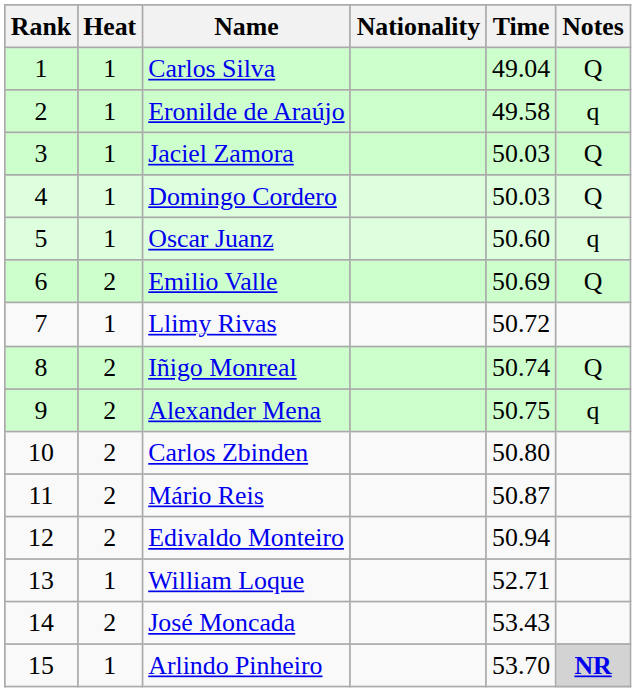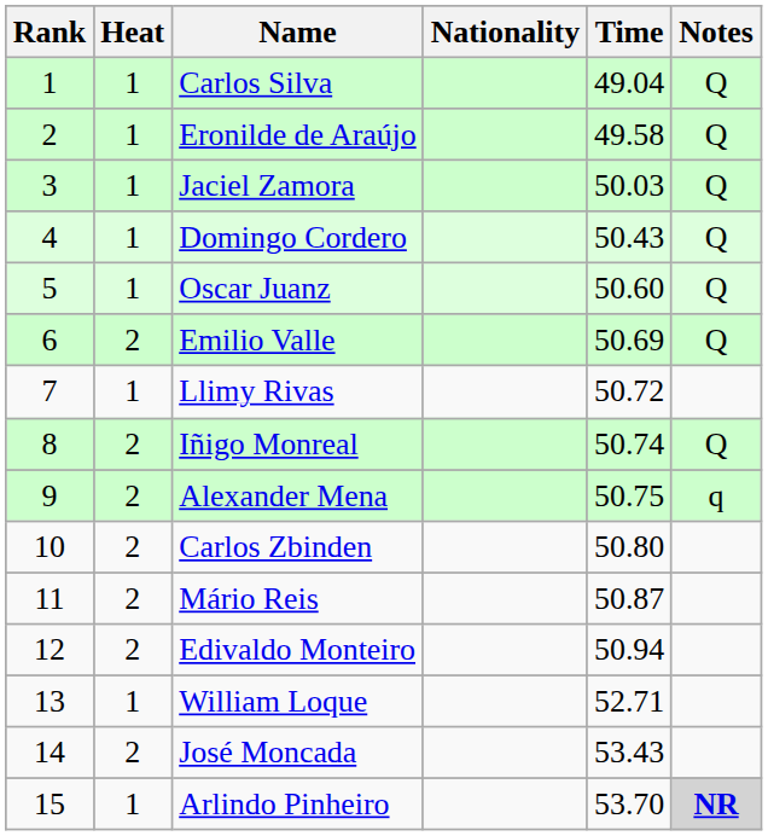Eronilde de Araújo | Notes: q -> Q
Domingo Cordero | Time: 50.03 -> 50.43
Oscar Juanz | Notes: q -> Q
